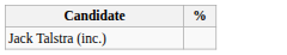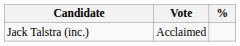+ column: Vote | Acclaimed
